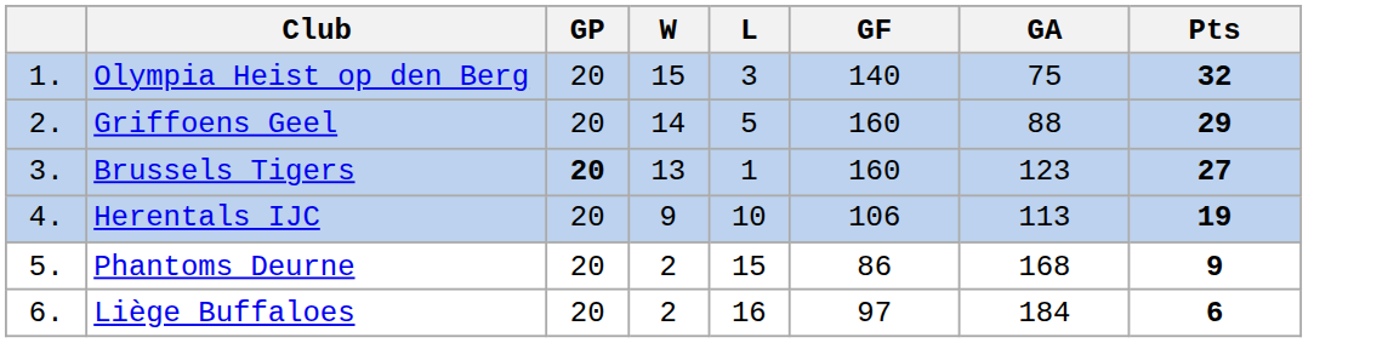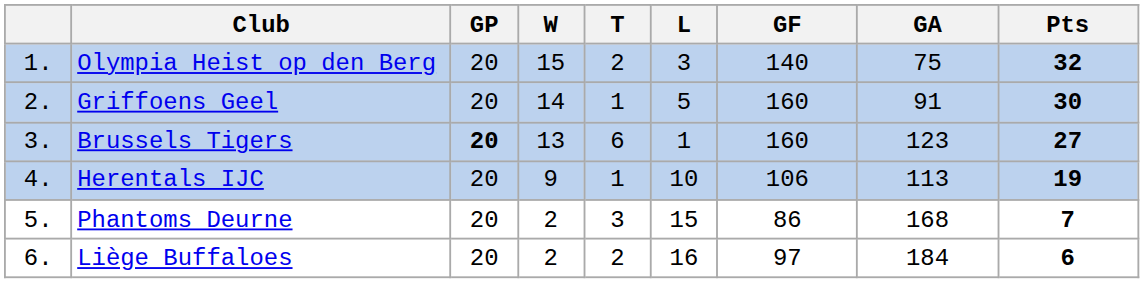+ column: T | 2 | 1 | 6 | 1 | 3 | 2
Griffoens Geel | GA: 88 -> 91
Griffoens Geel | Pts: 29 -> 30
Phantoms Deurne | Pts: 9 -> 7
